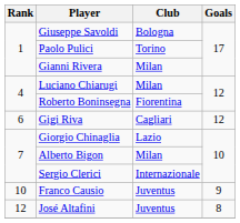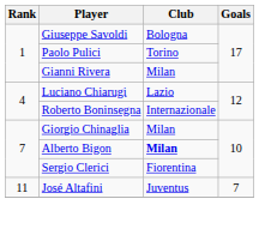Luciano Chiarugi | Club: Milan -> Lazio
Roberto Boninsegna | Club: Fiorentina -> Internazionale
- row: 6 | Gigi Riva | Cagliari | 12
Giorgio Chinaglia | Club: Lazio -> Milan
Alberto Bigon | Club: normal -> bold
Sergio Clerici | Club: Internazionale -> Fiorentina
- row: 10 | Franco Causio | Juventus | 9
José Altafini | Rank: 12 -> 11
José Altafini | Goals: 8 -> 7
